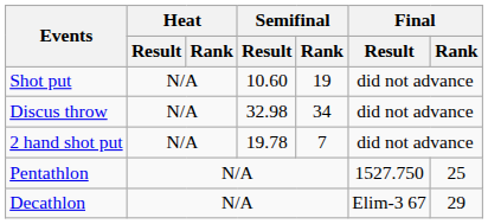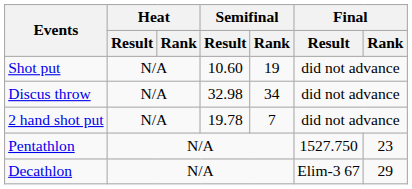Pentathlon | Final / Rank: 25 -> 23
